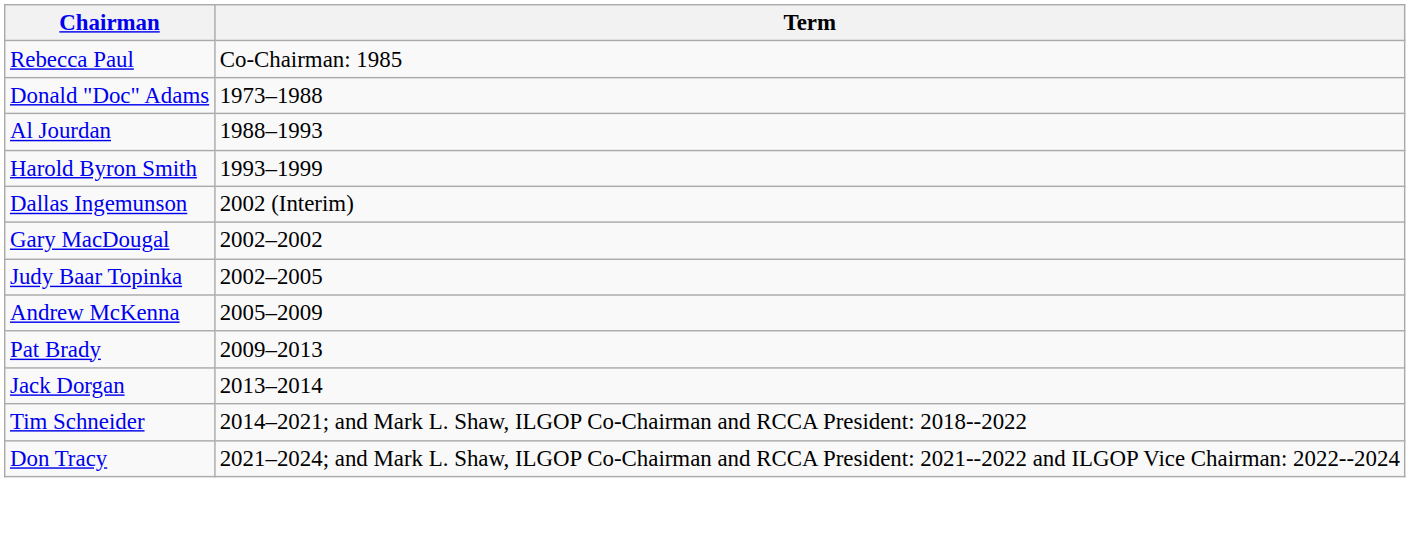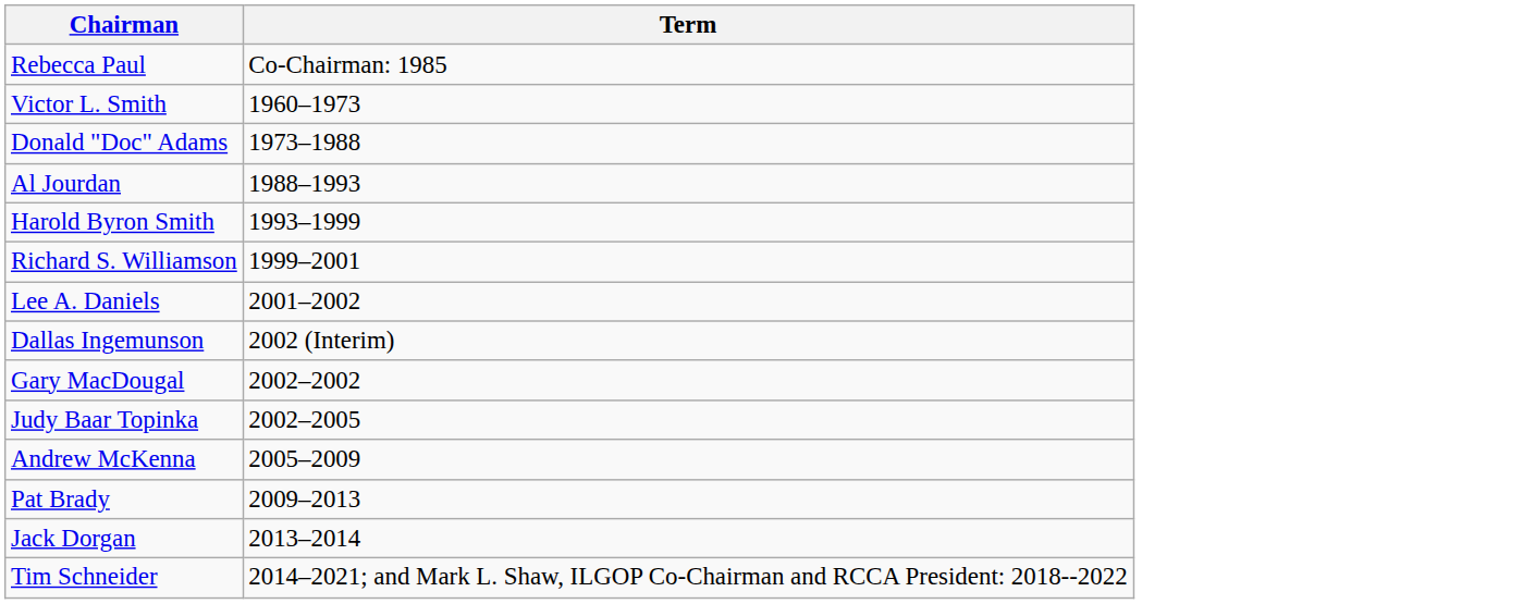+ row: Victor L. Smith | 1960–1973
+ row: Richard S. Williamson | 1999–2001
+ row: Lee A. Daniels | 2001–2002
- row: Don Tracy | 2021–2024; and Mark L. Shaw, ILGOP Co-Chairman and RCCA President: 2021--2022 and ILGOP Vice Chairman: 2022--2024
